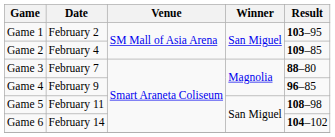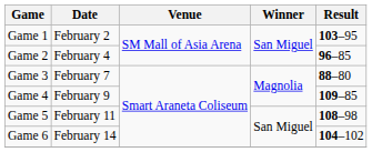Game 2 | Result: 109–85 -> 96–85
Game 4 | Result: 96–85 -> 109–85
